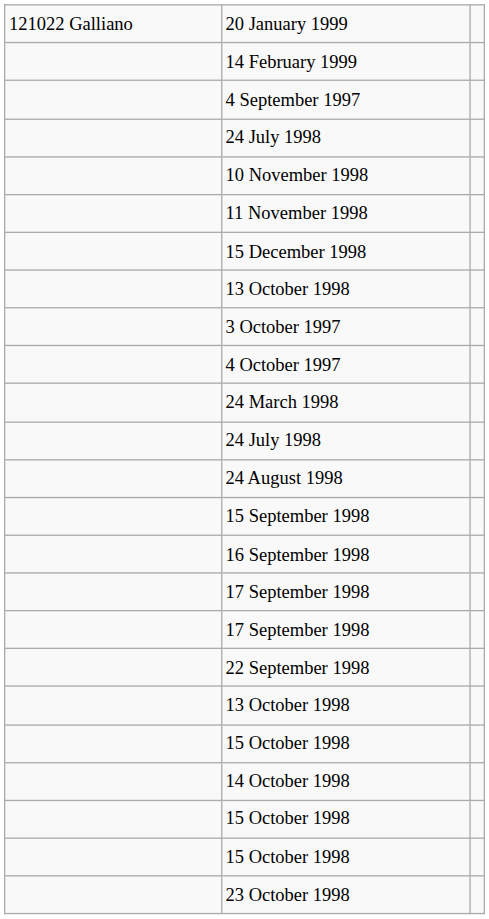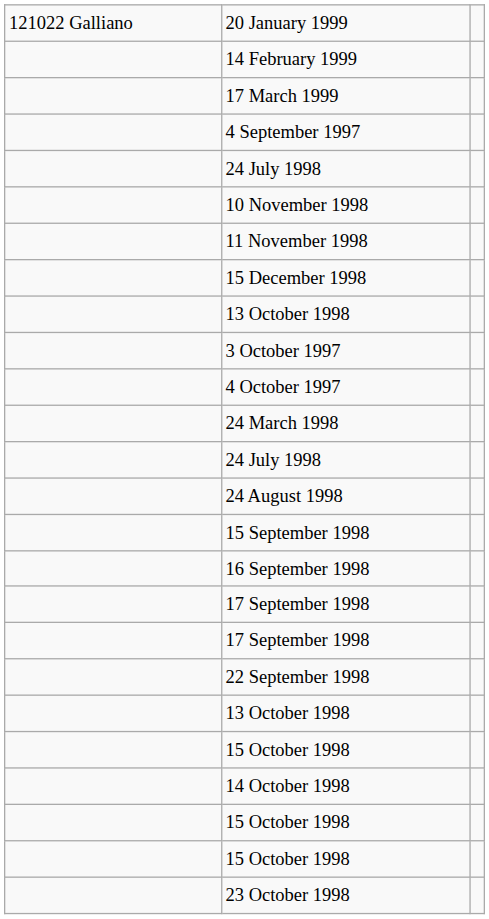+ row: 17 March 1999
